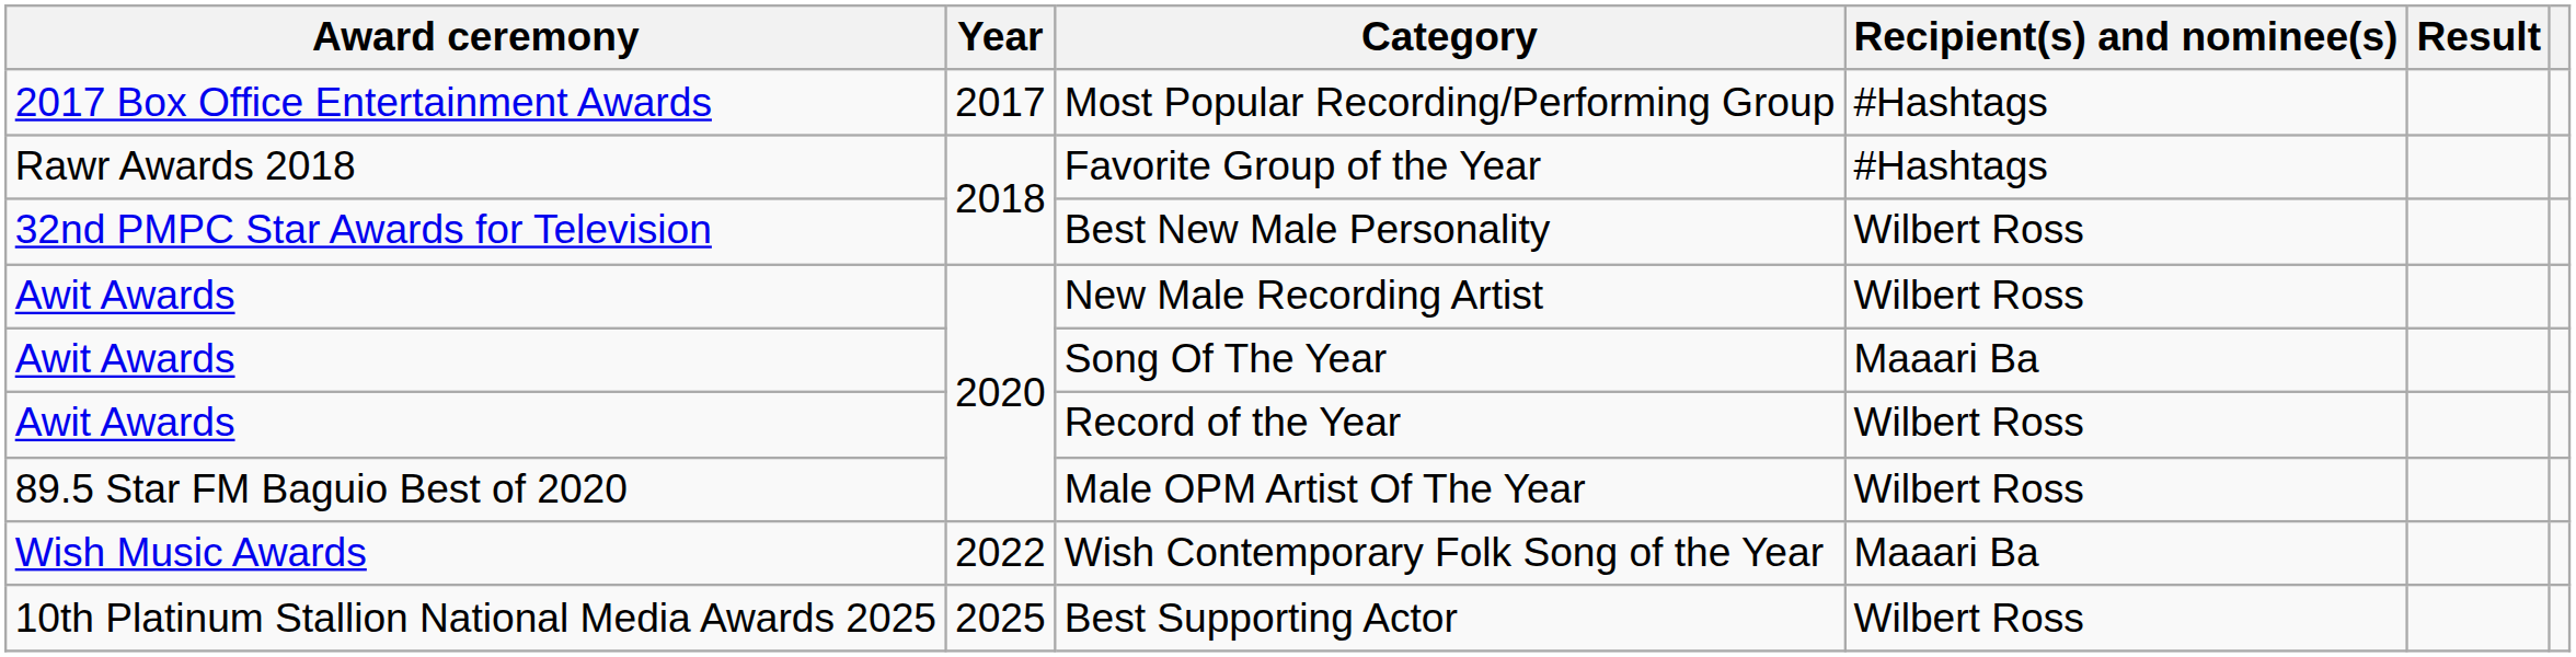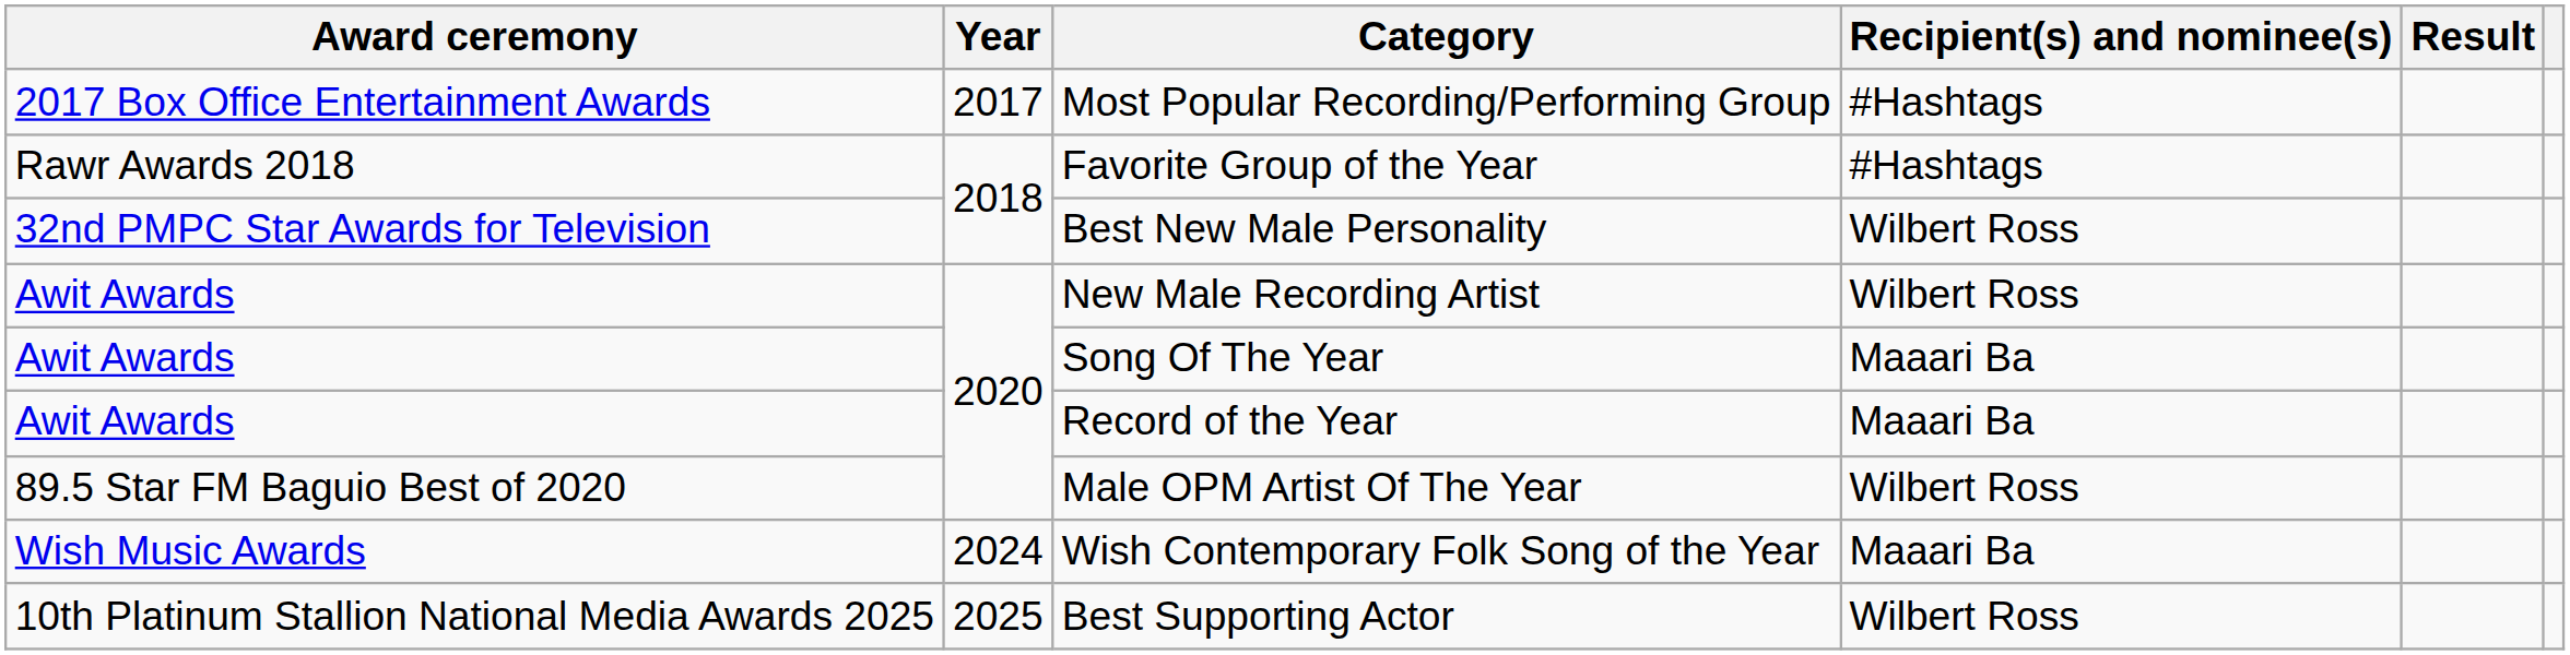Record of the Year | Recipient(s) and nominee(s): Wilbert Ross -> Maaari Ba
Wish Contemporary Folk Song of the Year | Year: 2022 -> 2024
